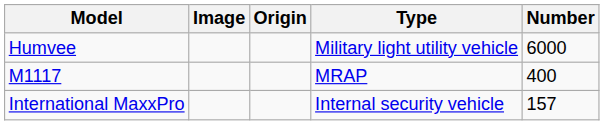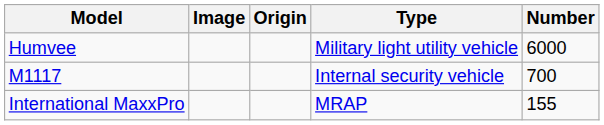M1117 | Type: MRAP -> Internal security vehicle
M1117 | Number: 400 -> 700
International MaxxPro | Type: Internal security vehicle -> MRAP
International MaxxPro | Number: 157 -> 155
